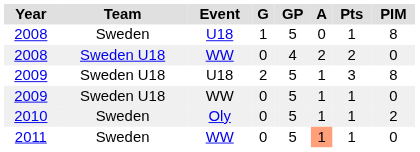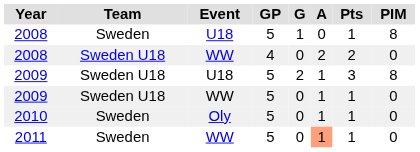columns swapped: GP <-> G
2010 | PIM: 2 -> 0
